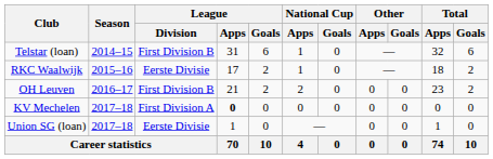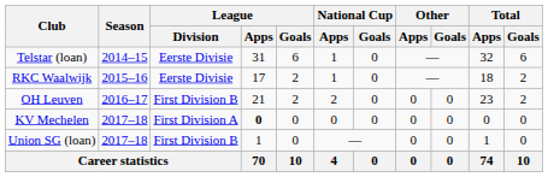Telstar (loan) | League / Division: First Division B -> Eerste Divisie
Union SG (loan) | League / Division: Eerste Divisie -> First Division B
